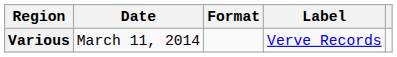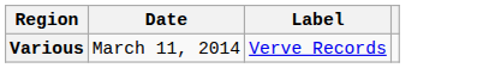- column: Format
